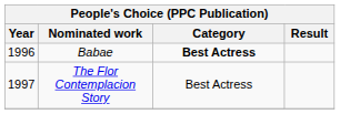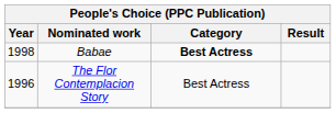Babae | Year: 1996 -> 1998
The Flor Contemplacion Story | Year: 1997 -> 1996
